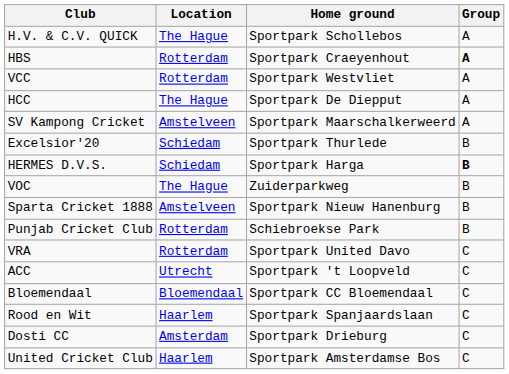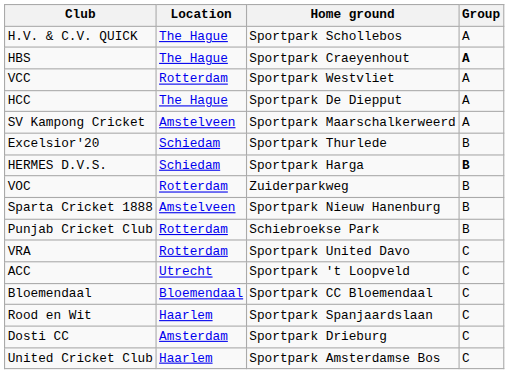HBS | Location: Rotterdam -> The Hague
VOC | Location: The Hague -> Rotterdam
